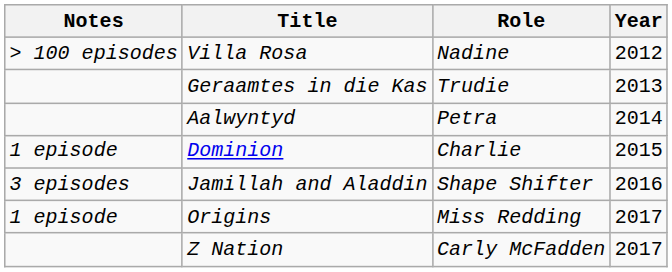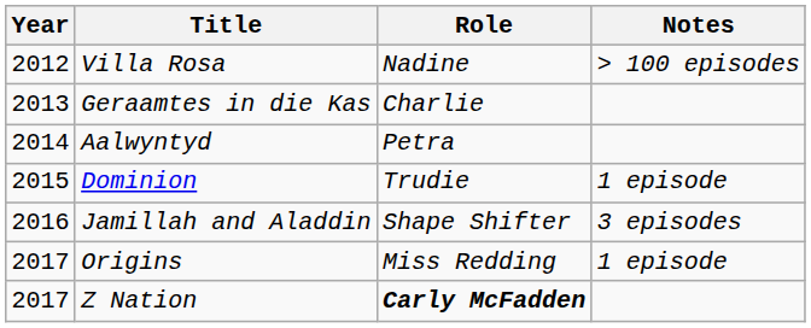columns swapped: Year <-> Notes
Geraamtes in die Kas | Role: Trudie -> Charlie
Dominion | Role: Charlie -> Trudie
Z Nation | Role: normal -> bold
